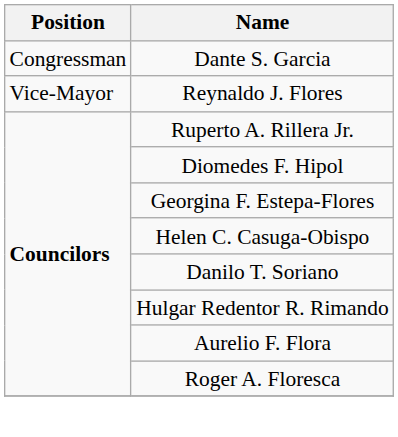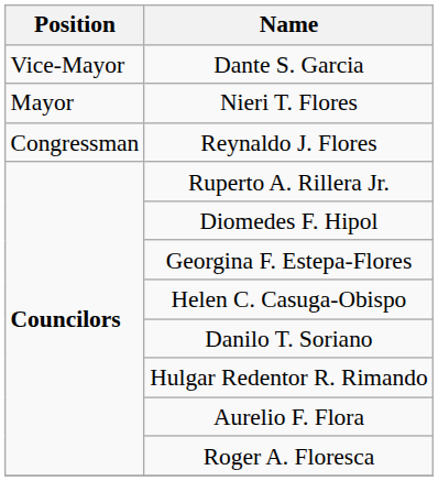Dante S. Garcia | Position: Congressman -> Vice-Mayor
+ row: Mayor | Nieri T. Flores
Reynaldo J. Flores | Position: Vice-Mayor -> Congressman
